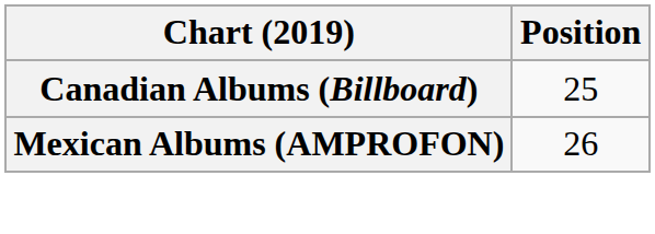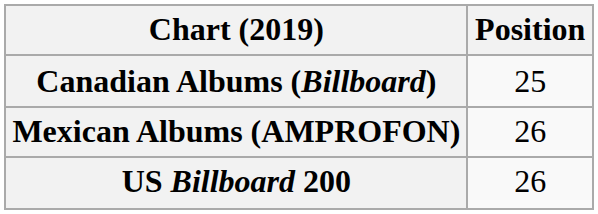+ row: US Billboard 200 | 26
